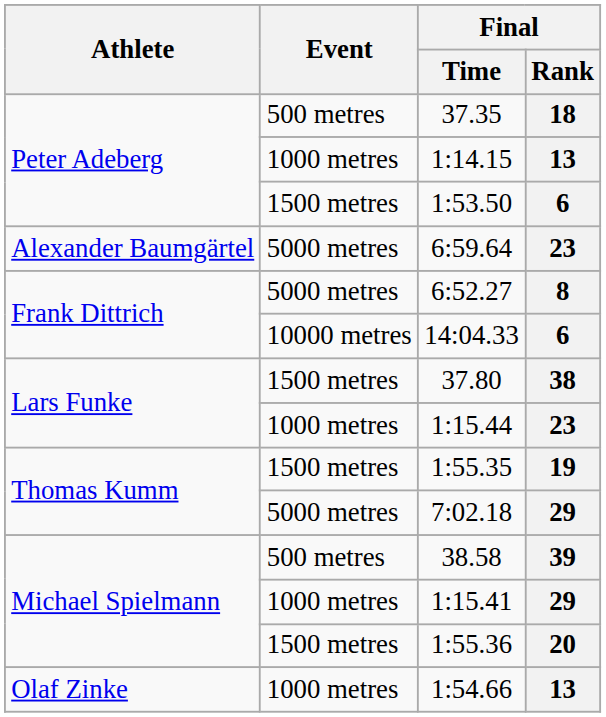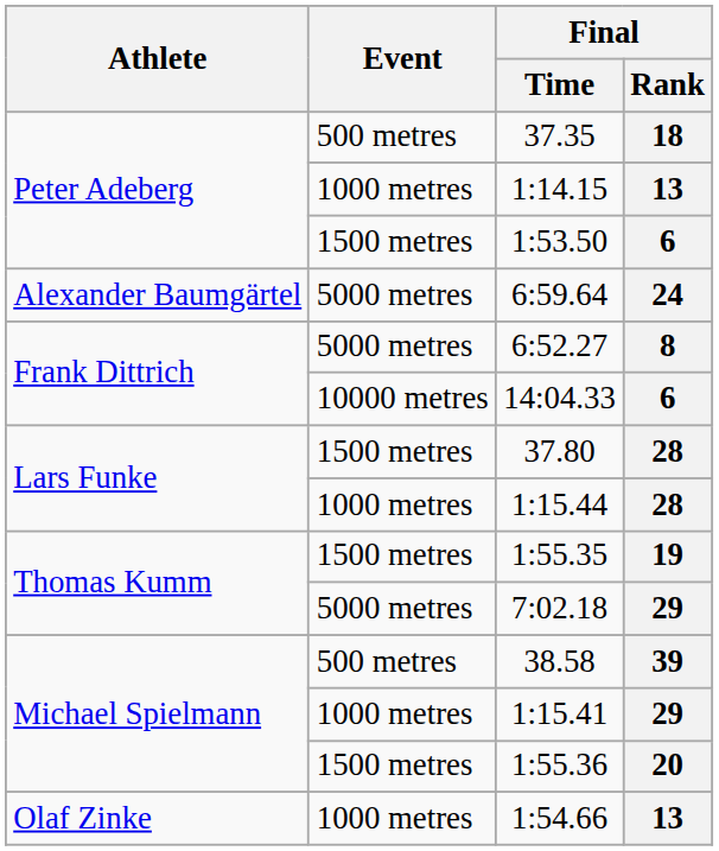6:59.64 | Final / Rank: 23 -> 24
37.80 | Final / Rank: 38 -> 28
1:15.44 | Final / Rank: 23 -> 28
